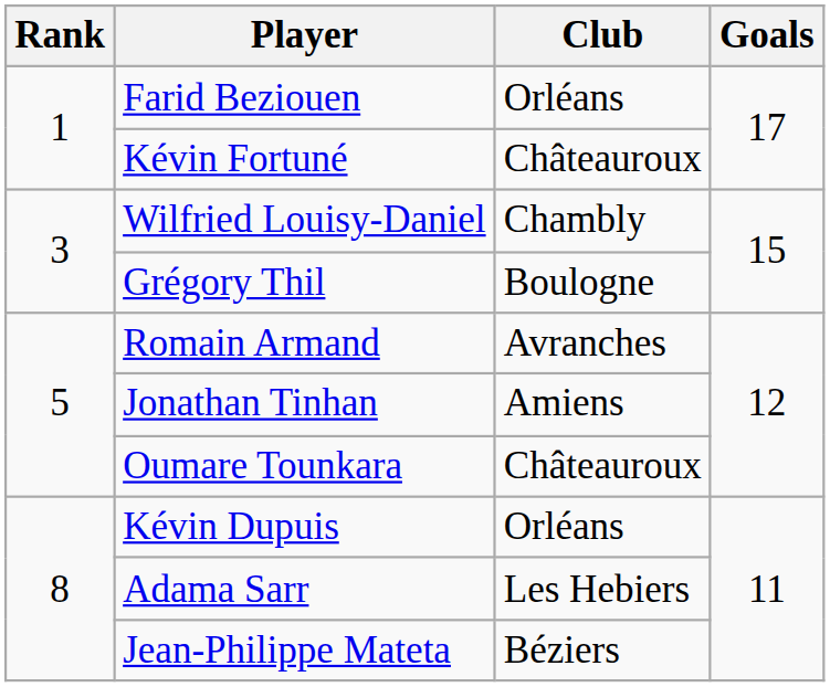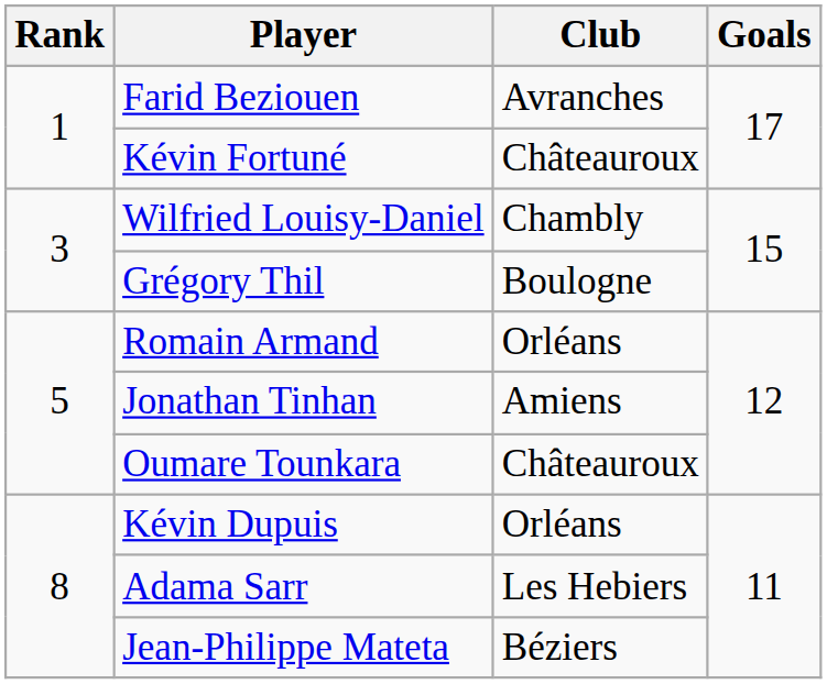Farid Beziouen | Club: Orléans -> Avranches
Romain Armand | Club: Avranches -> Orléans
